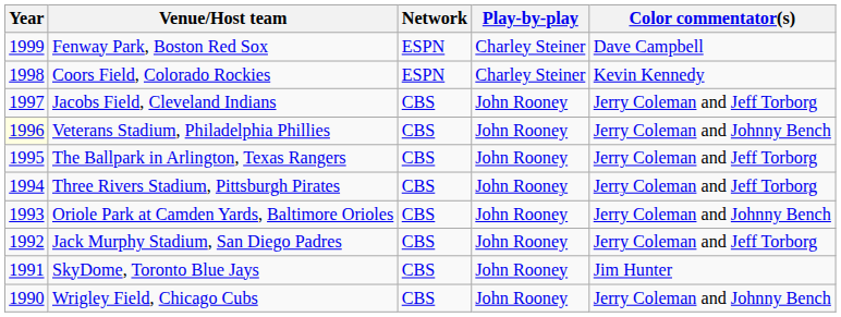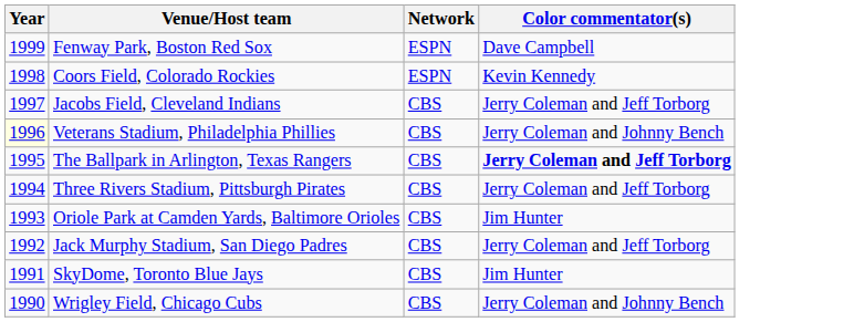- column: Play-by-play | Charley Steiner | Charley Steiner | John Rooney | John Rooney | John Rooney | John Rooney | John Rooney | John Rooney | John Rooney | John Rooney
The Ballpark in Arlington, Texas Rangers | Color commentator(s): normal -> bold
Oriole Park at Camden Yards, Baltimore Orioles | Color commentator(s): Jerry Coleman and Johnny Bench -> Jim Hunter
